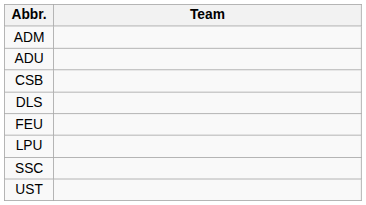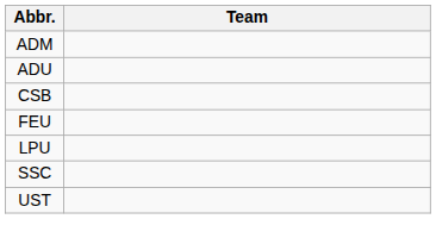- row: DLS
